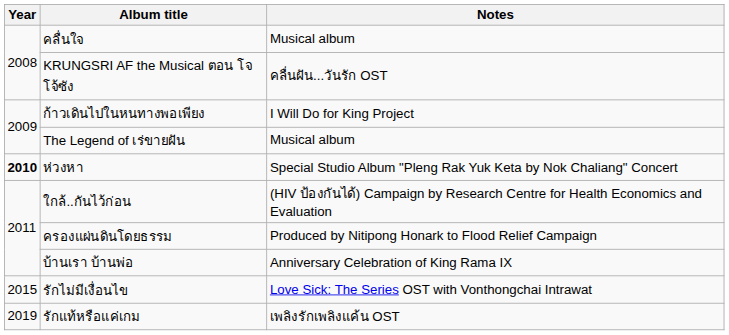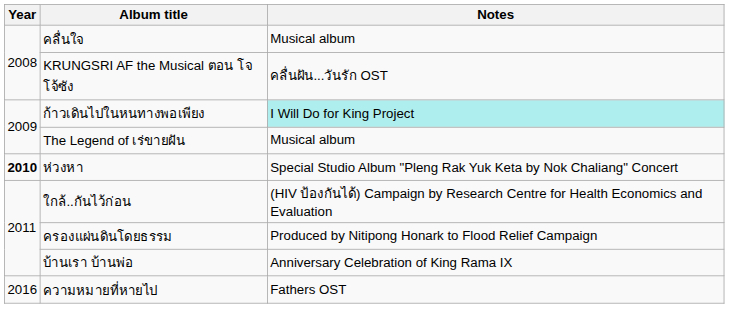ก้าวเดินไปในหนทางพอเพียง | Notes: no background -> paleturquoise background
- row: 2015 | รักไม่มีเงื่อนไข | Love Sick: The Series OST with Vonthongchai Intrawat
+ row: 2016 | ความหมายที่หายไป | Fathers OST
- row: 2019 | รักแท้หรือแค่เกม | เพลิงรักเพลิงแค้น OST
